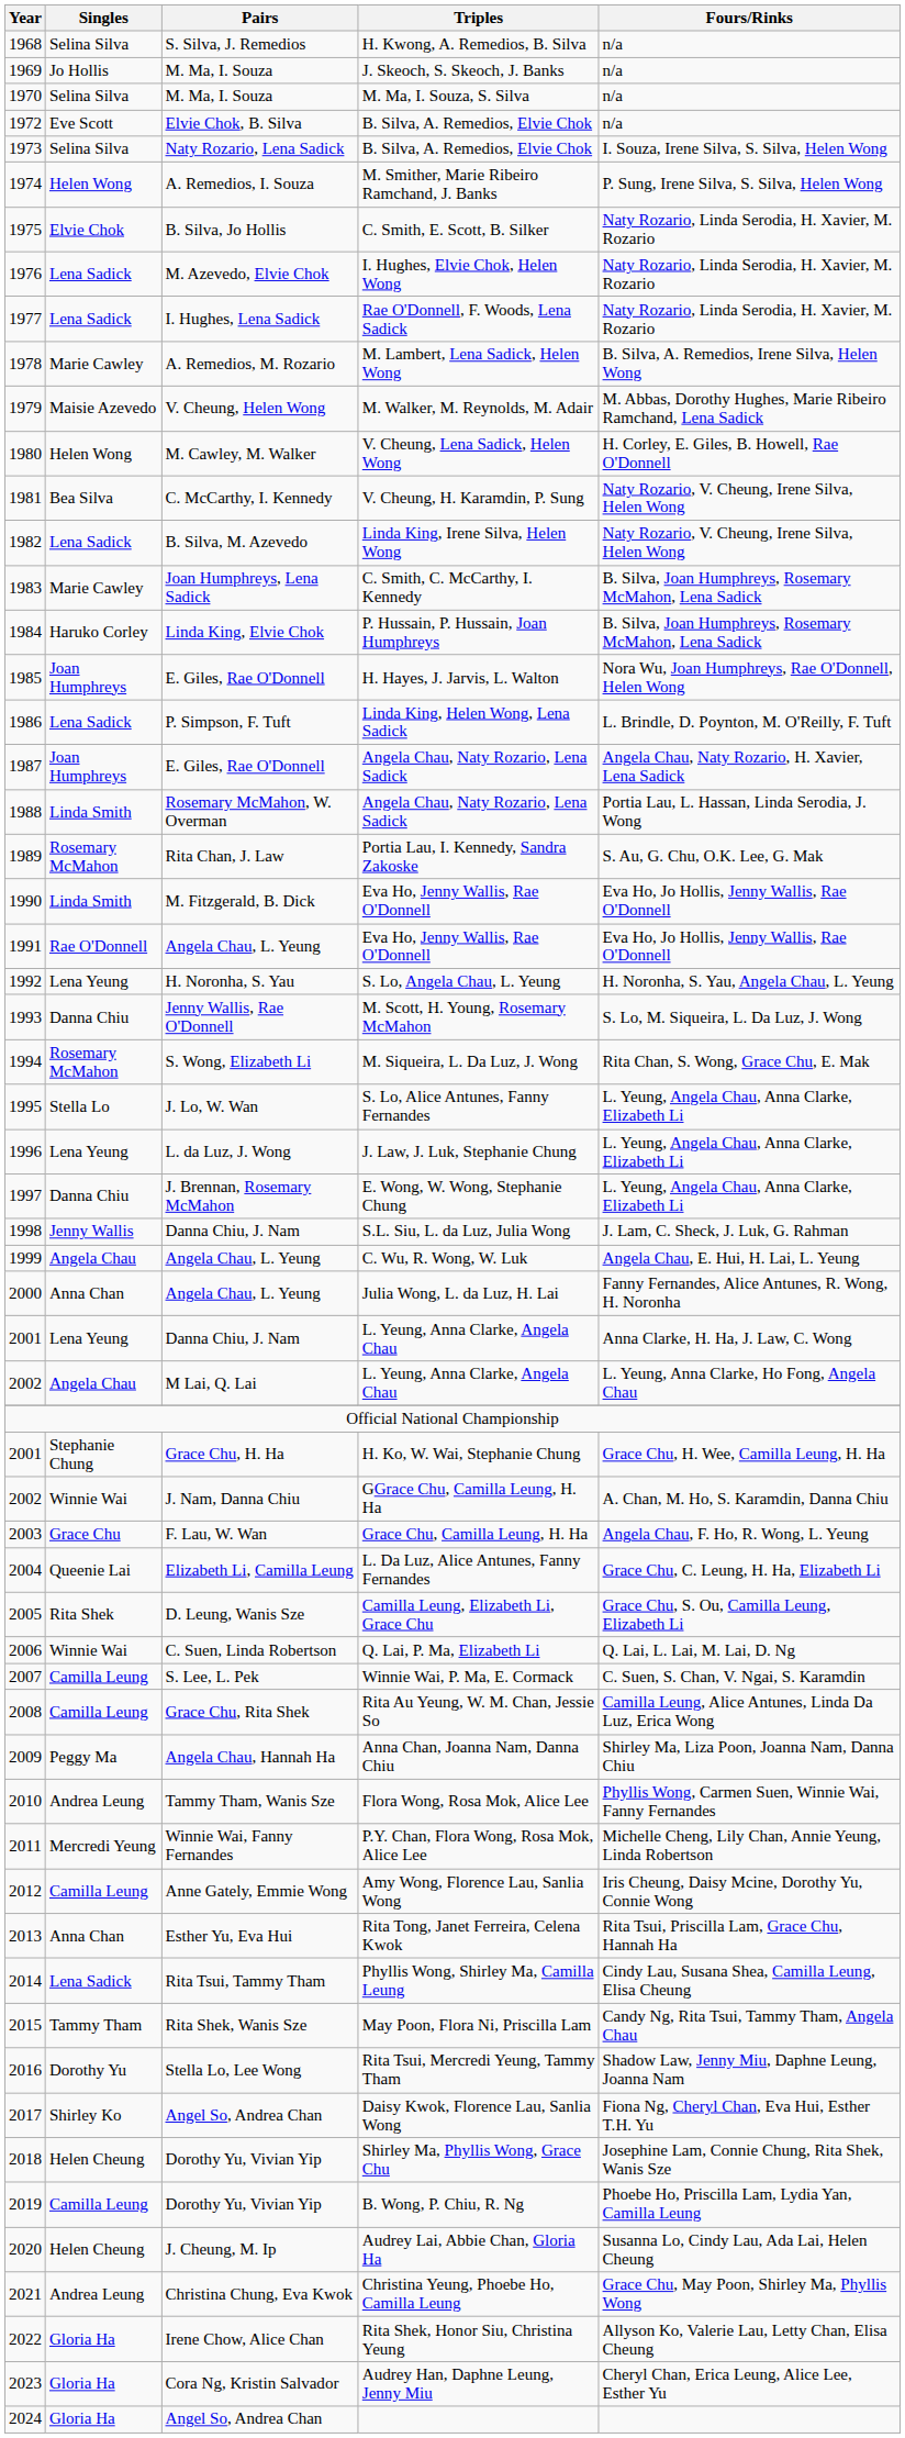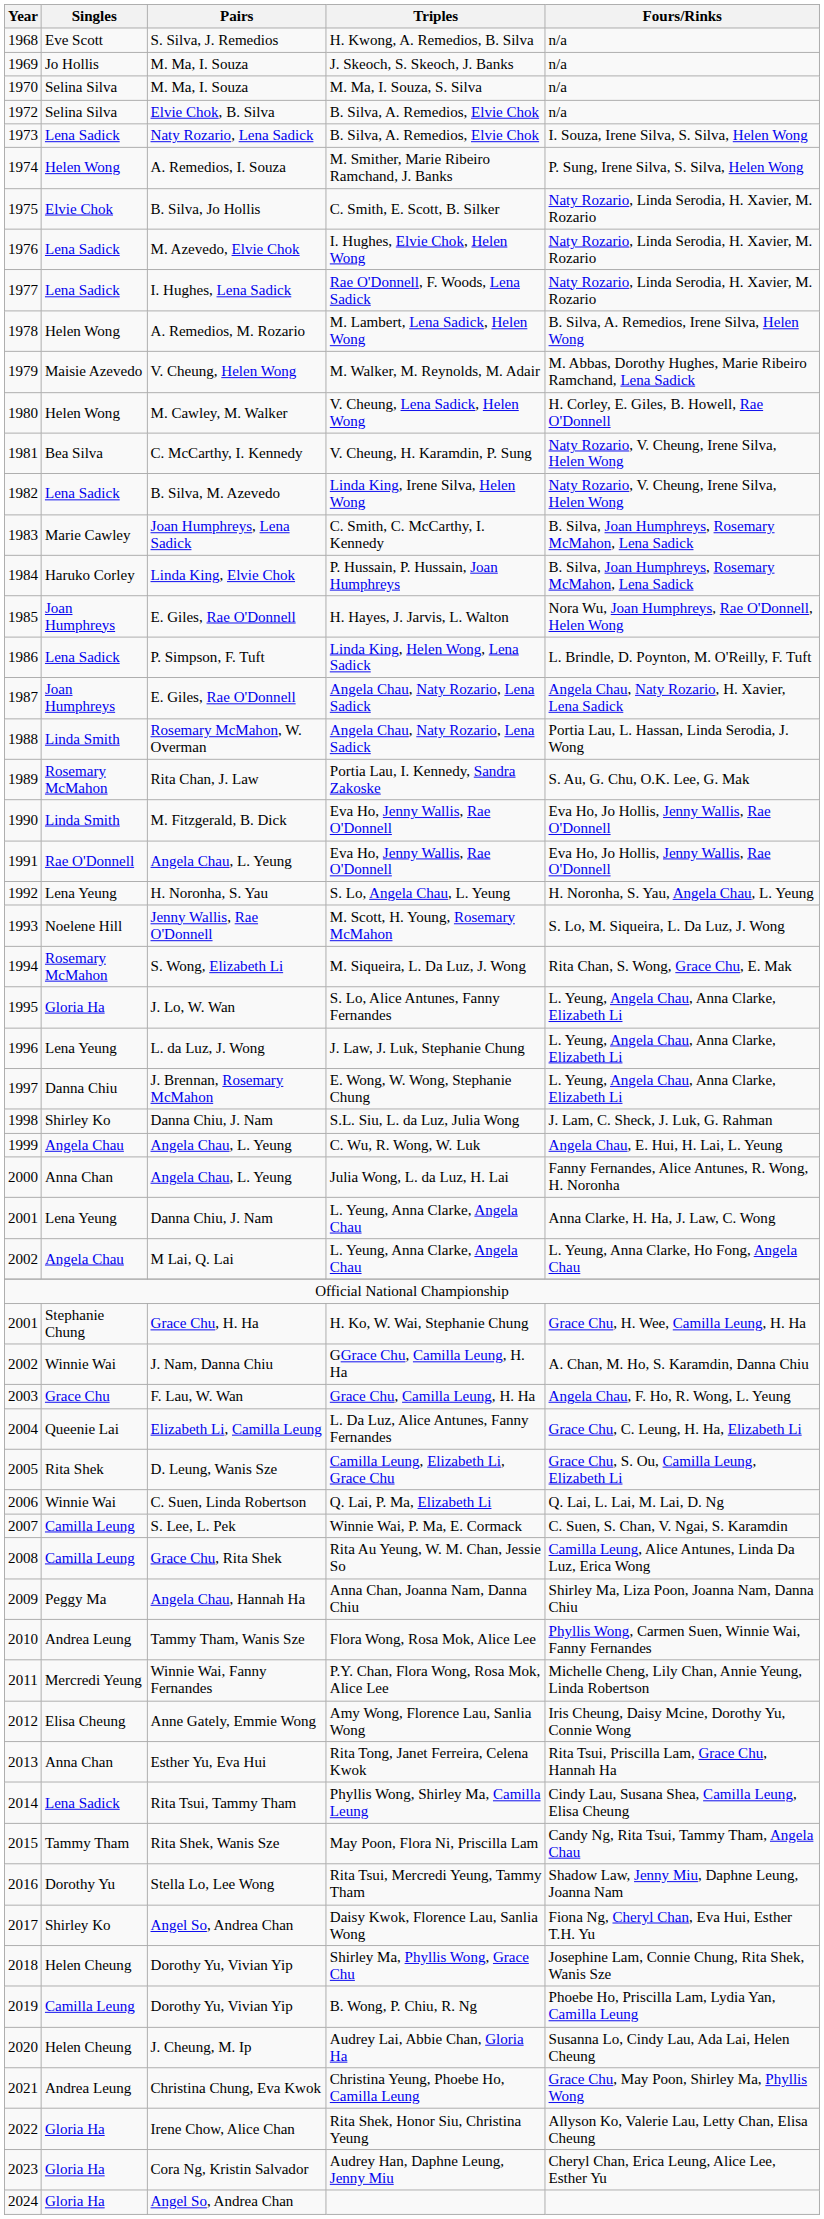H. Kwong, A. Remedios, B. Silva | Singles: Selina Silva -> Eve Scott
1972 / B. Silva, A. Remedios, Elvie Chok | Singles: Eve Scott -> Selina Silva
1973 / B. Silva, A. Remedios, Elvie Chok | Singles: Selina Silva -> Lena Sadick
M. Lambert, Lena Sadick, Helen Wong | Singles: Marie Cawley -> Helen Wong
M. Scott, H. Young, Rosemary McMahon | Singles: Danna Chiu -> Noelene Hill
S. Lo, Alice Antunes, Fanny Fernandes | Singles: Stella Lo -> Gloria Ha
S.L. Siu, L. da Luz, Julia Wong | Singles: Jenny Wallis -> Shirley Ko
Amy Wong, Florence Lau, Sanlia Wong | Singles: Camilla Leung -> Elisa Cheung
